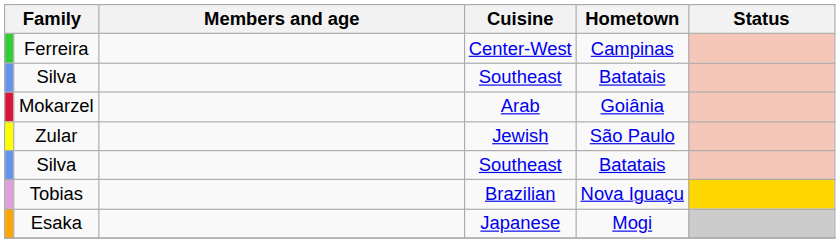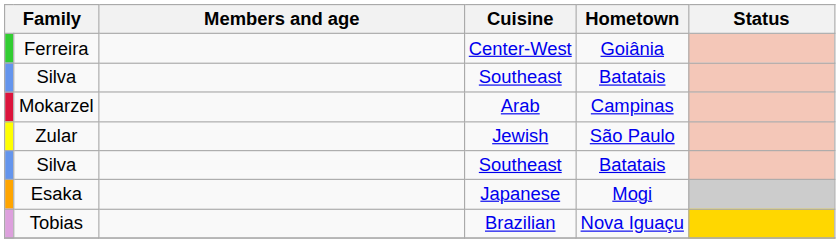Ferreira | Hometown: Campinas -> Goiânia
Mokarzel | Hometown: Goiânia -> Campinas
rows swapped: Esaka <-> Tobias
